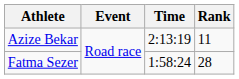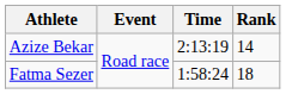Azize Bekar | Rank: 11 -> 14
Fatma Sezer | Rank: 28 -> 18
